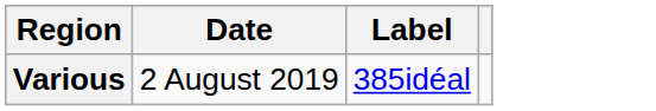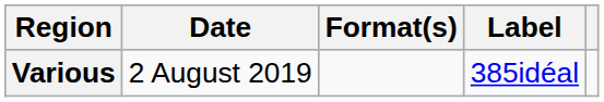+ column: Format(s)
